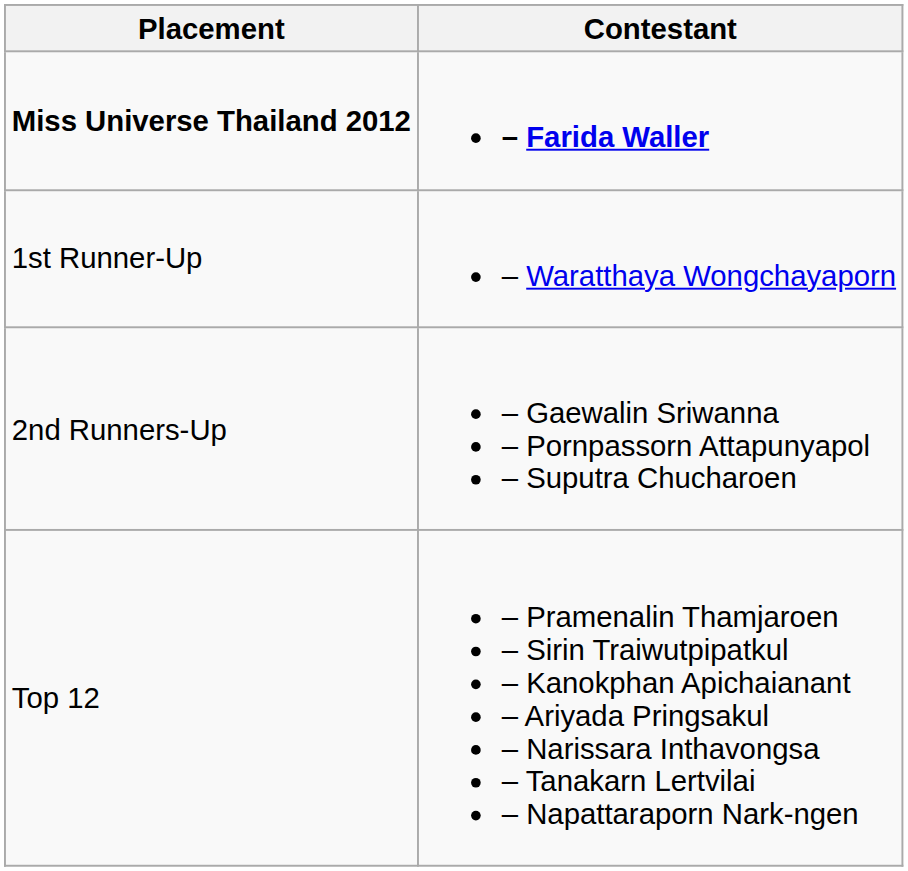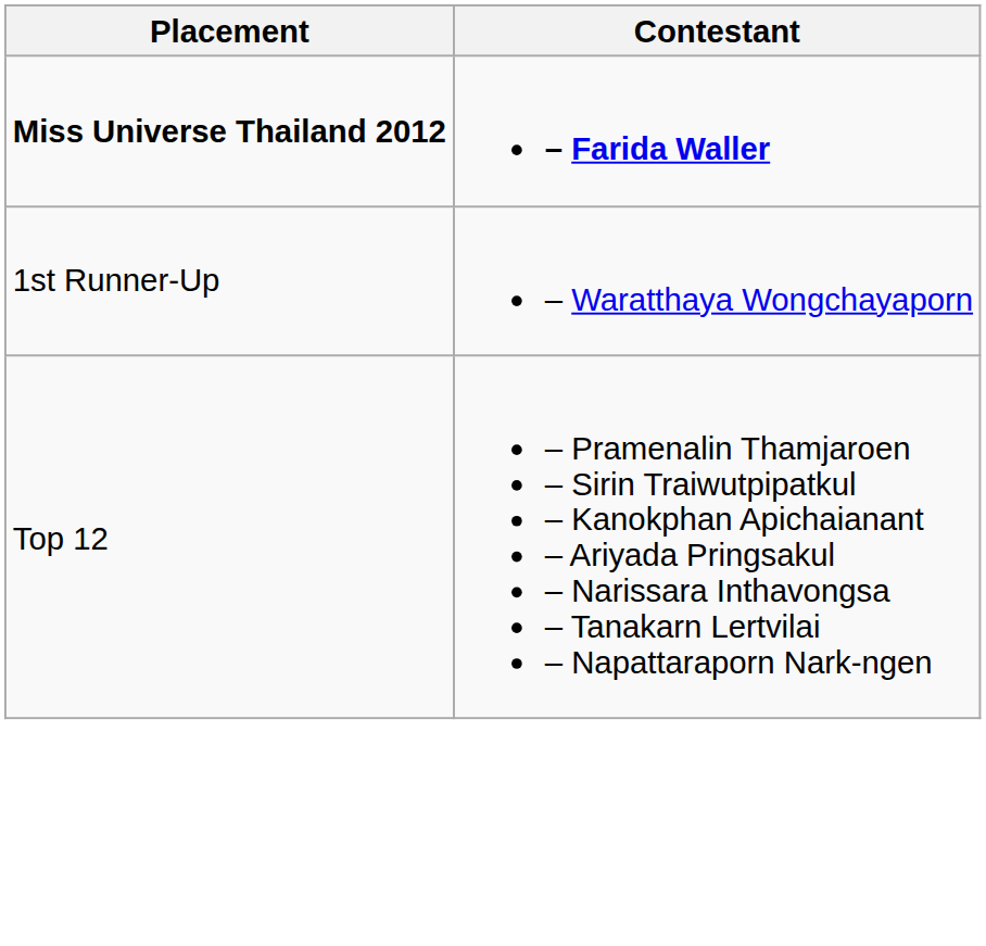- row: 2nd Runners-Up | – Gaewalin Sriwanna – Pornpassorn Attapunyapol – Suputra Chucharoen
